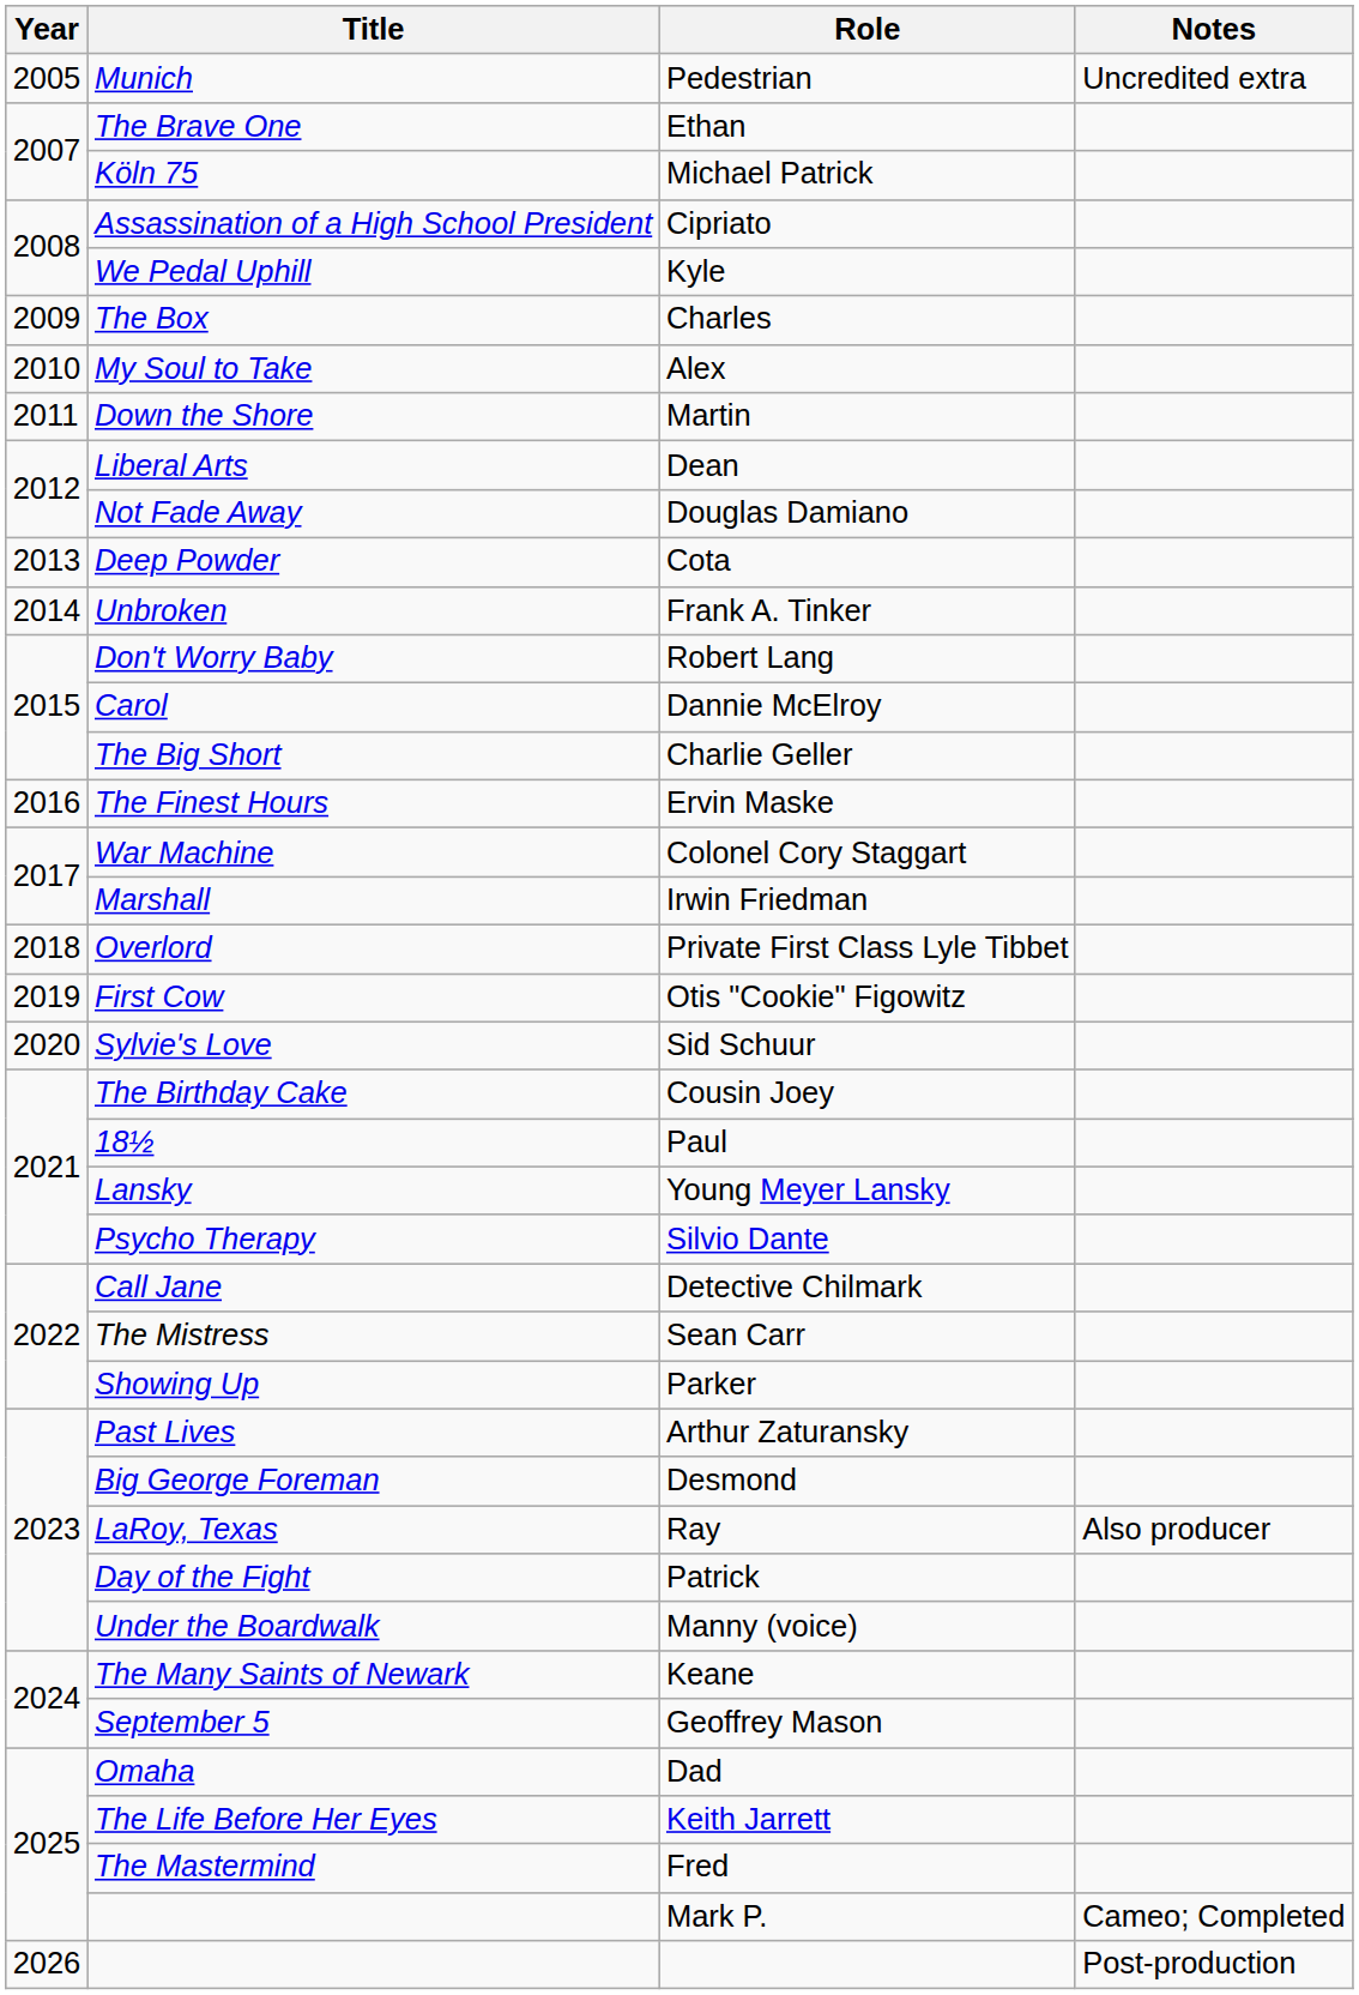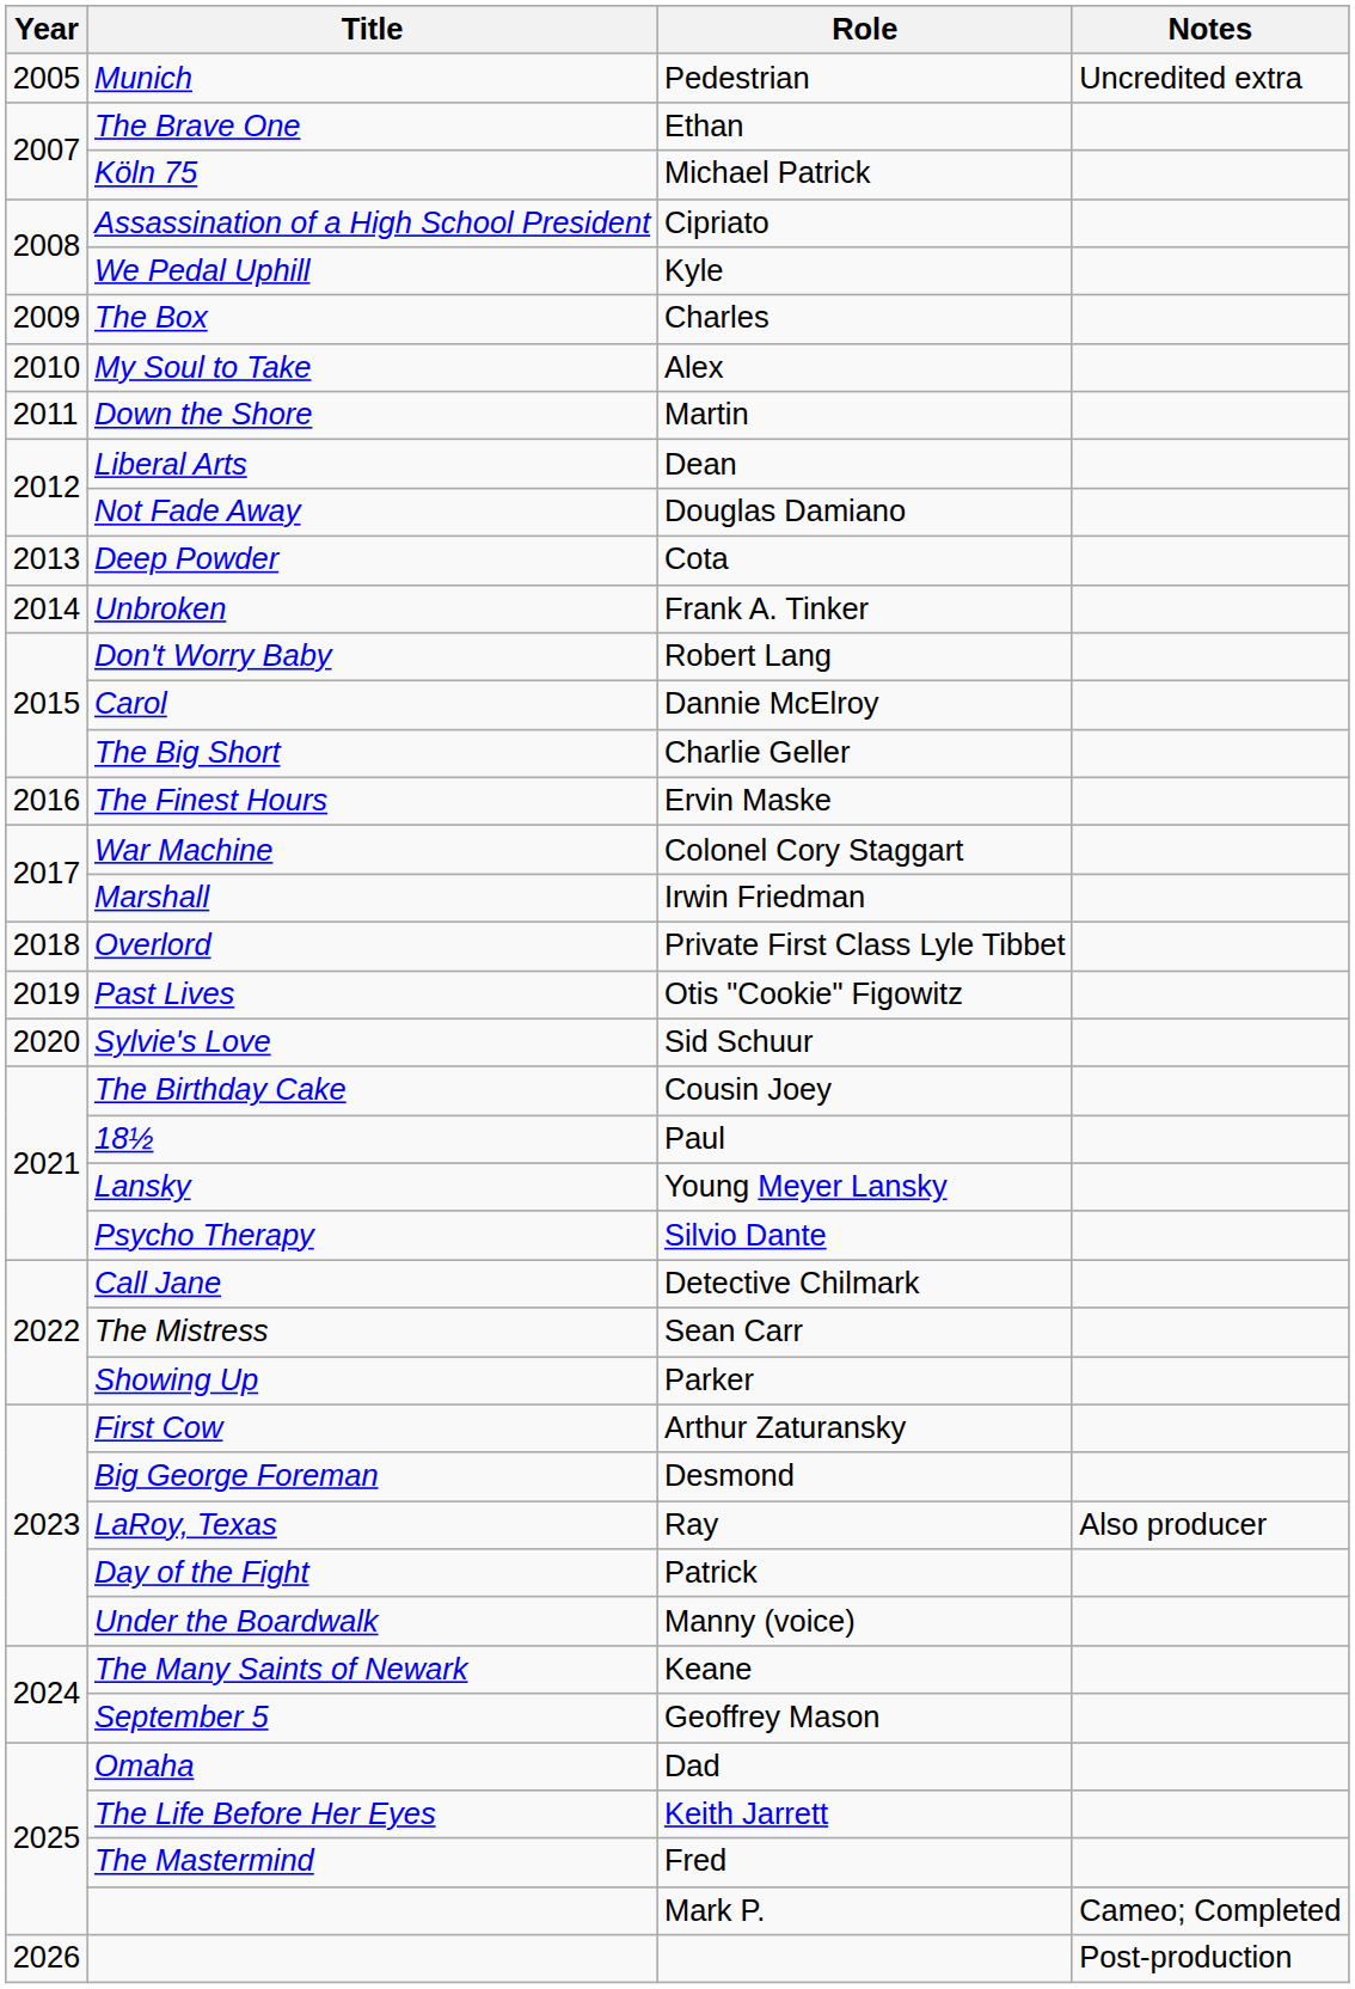Otis "Cookie" Figowitz | Title: First Cow -> Past Lives
Arthur Zaturansky | Title: Past Lives -> First Cow
